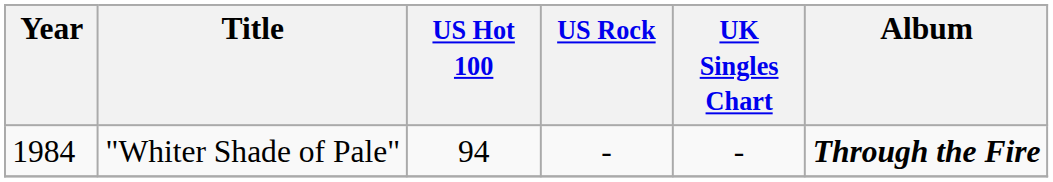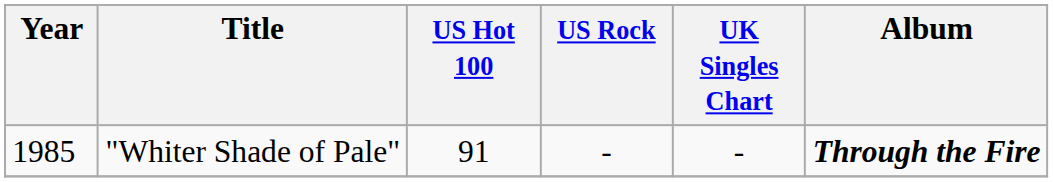"Whiter Shade of Pale" | Year: 1984 -> 1985
"Whiter Shade of Pale" | US Hot 100: 94 -> 91
